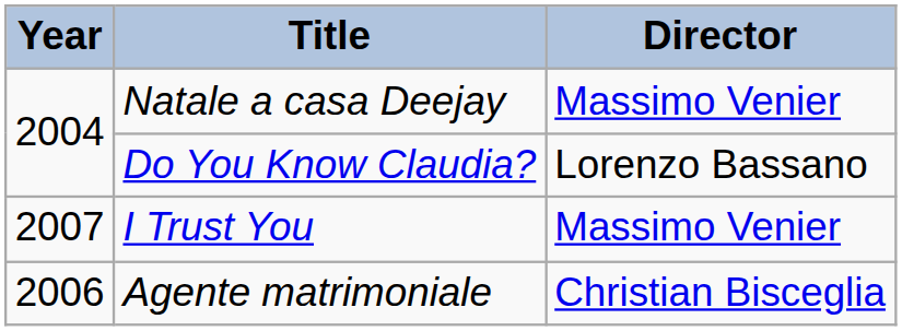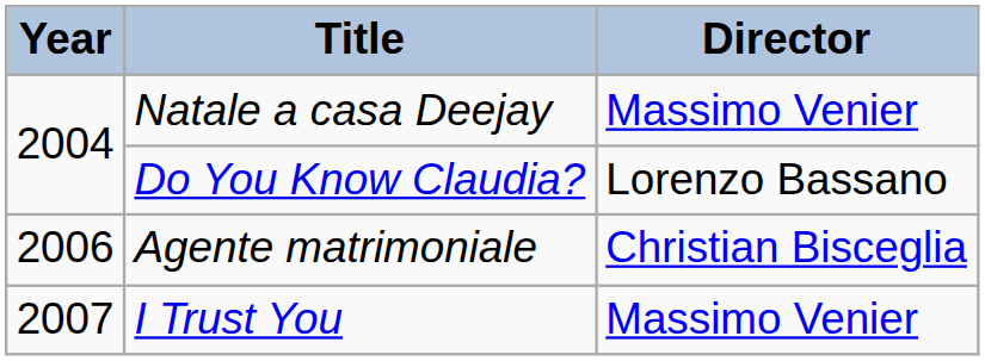rows swapped: Agente matrimoniale <-> I Trust You
